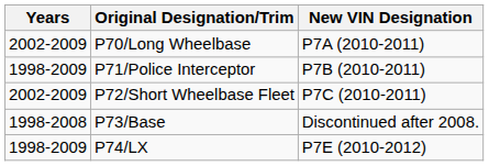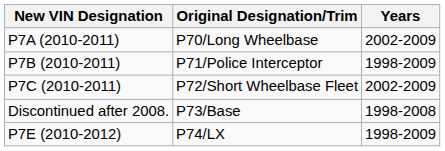columns swapped: Years <-> New VIN Designation
